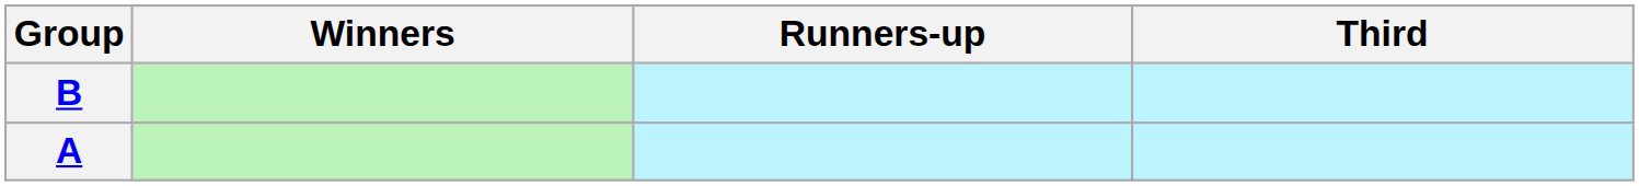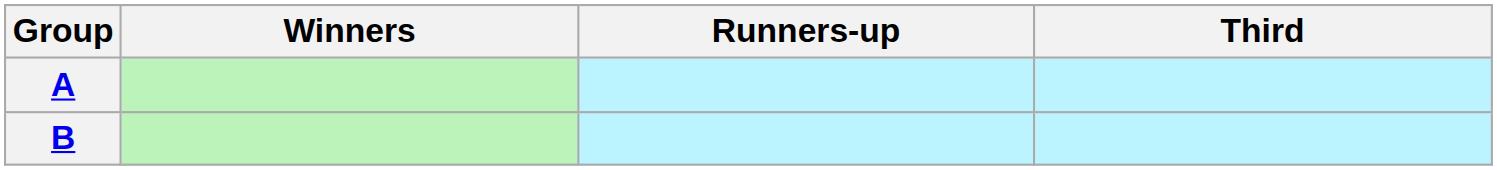rows swapped: A <-> B
